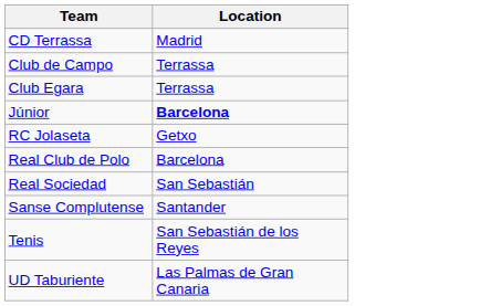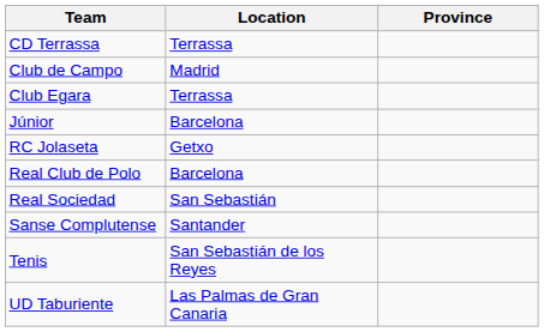+ column: Province
CD Terrassa | Location: Madrid -> Terrassa
Club de Campo | Location: Terrassa -> Madrid
Júnior | Location: bold -> normal
